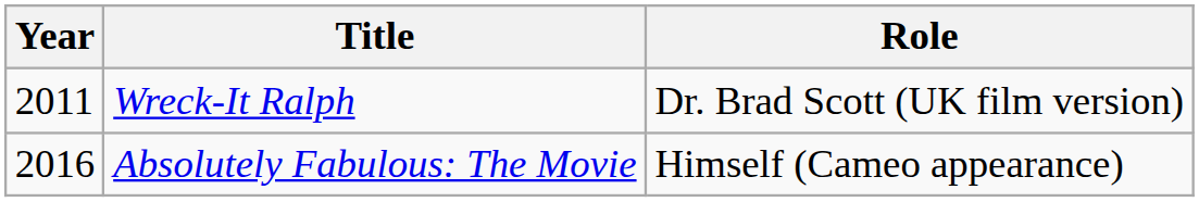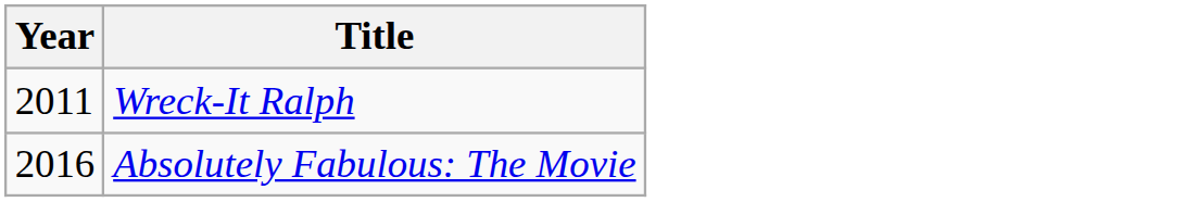- column: Role | Dr. Brad Scott (UK film version) | Himself (Cameo appearance)
